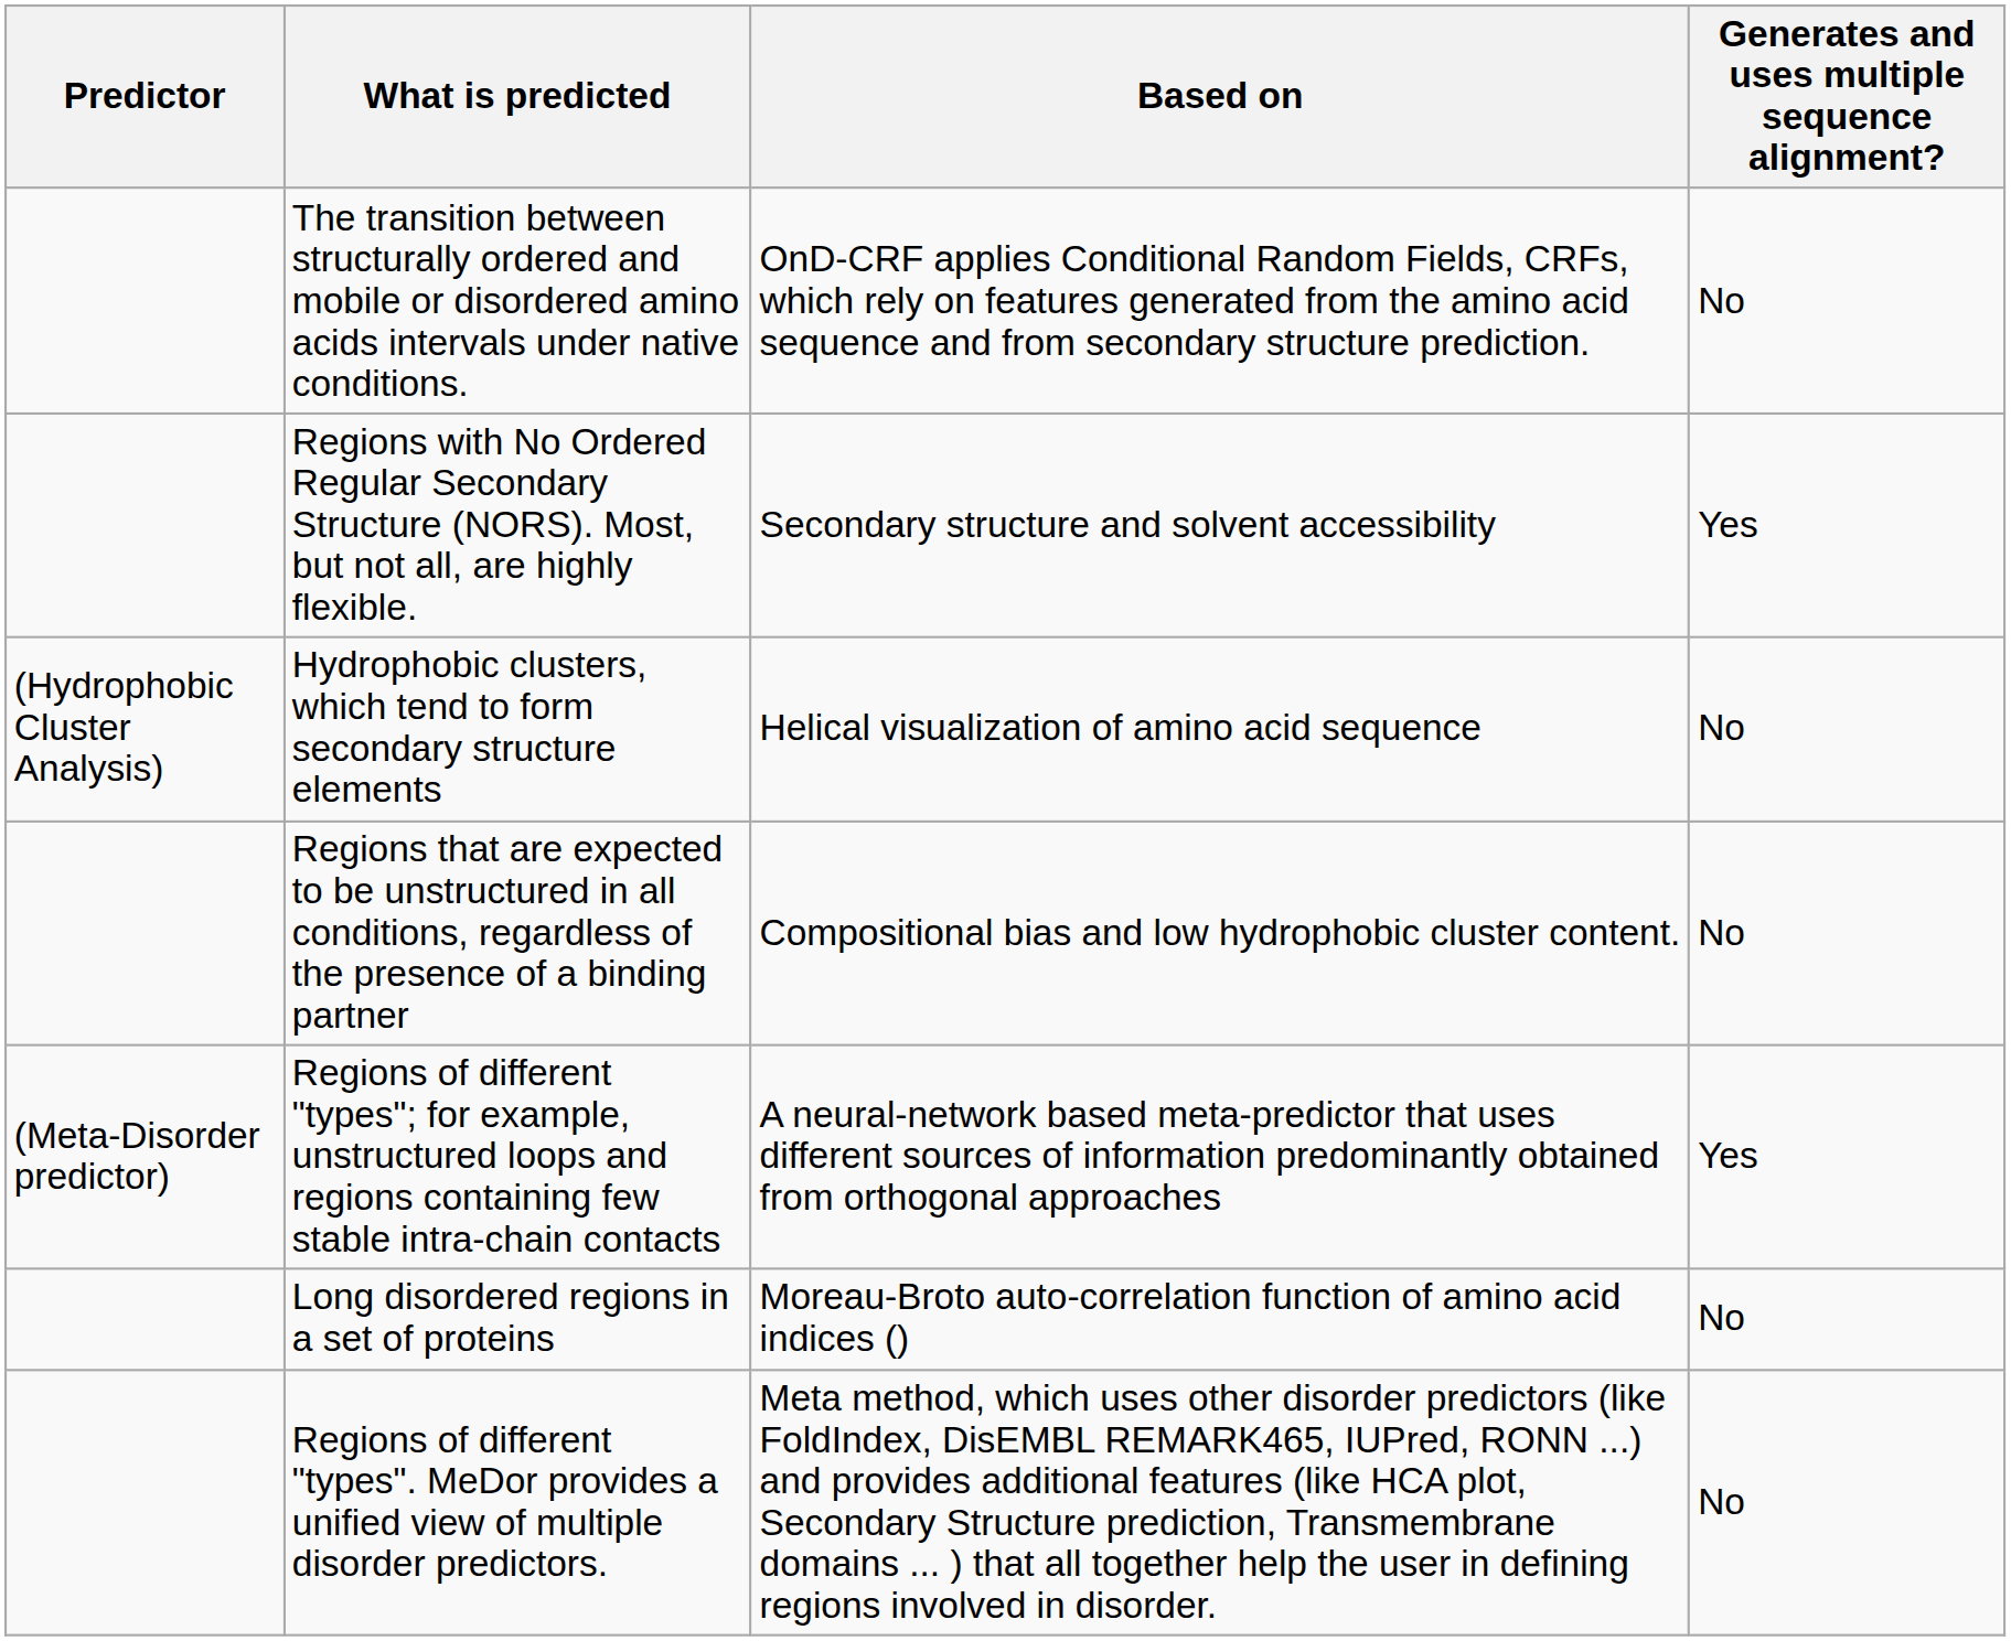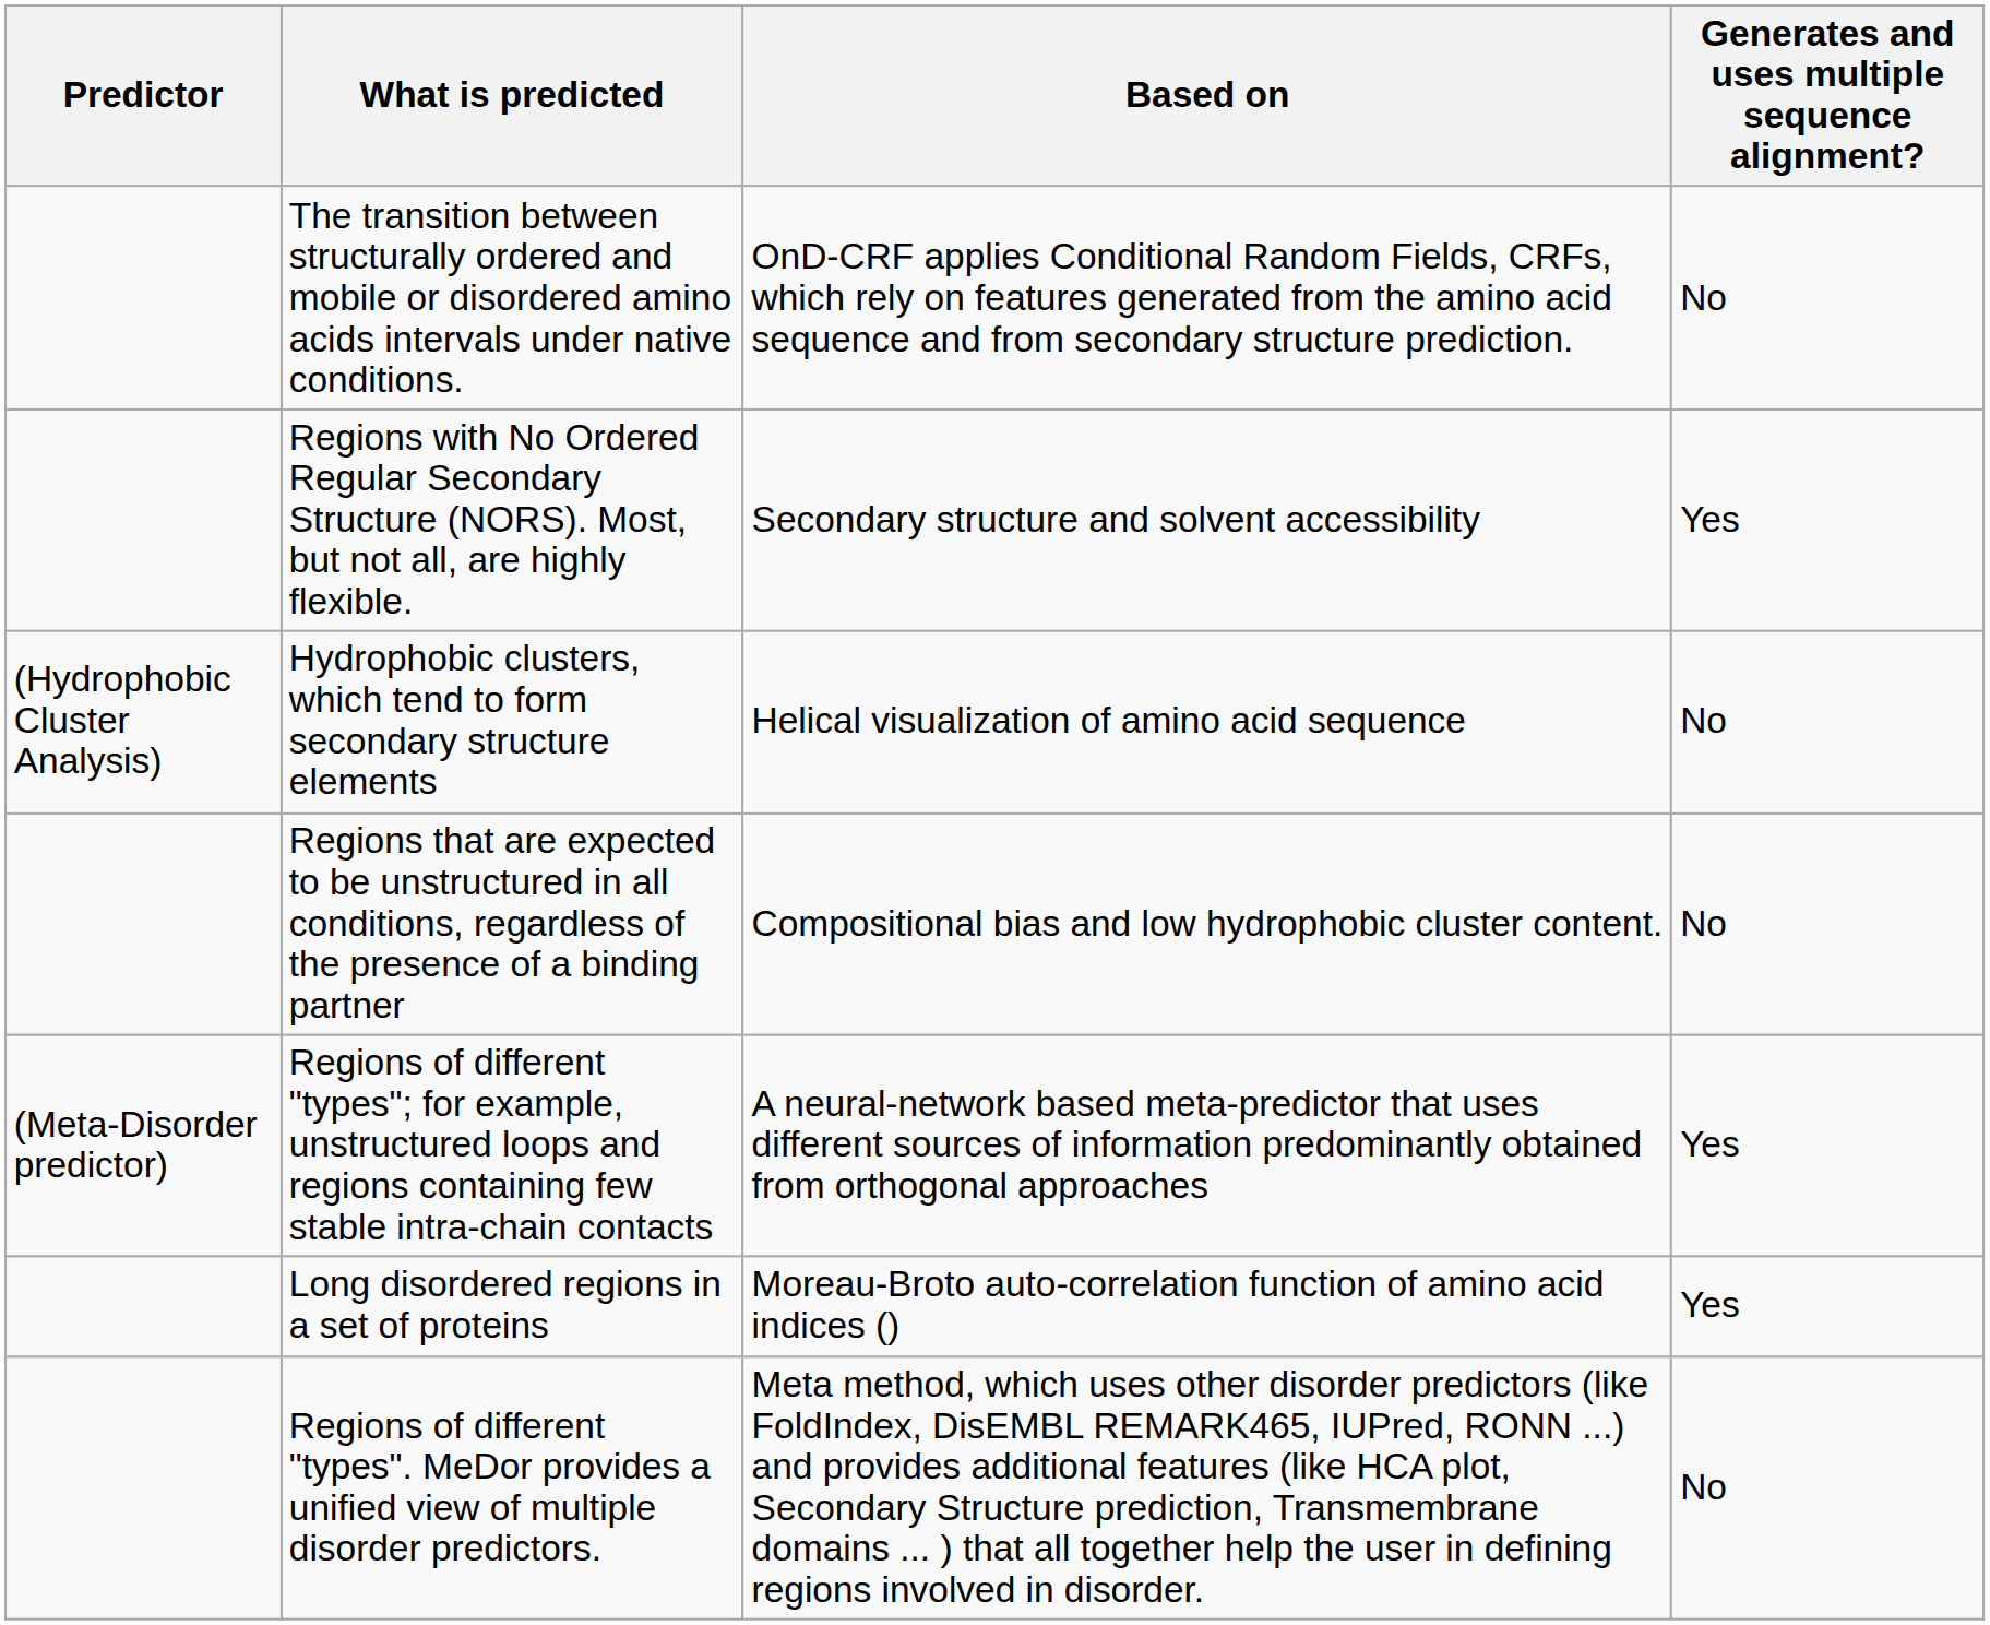Long disordered regions in a set of proteins | Generates and uses multiple sequence alignment?: No -> Yes
